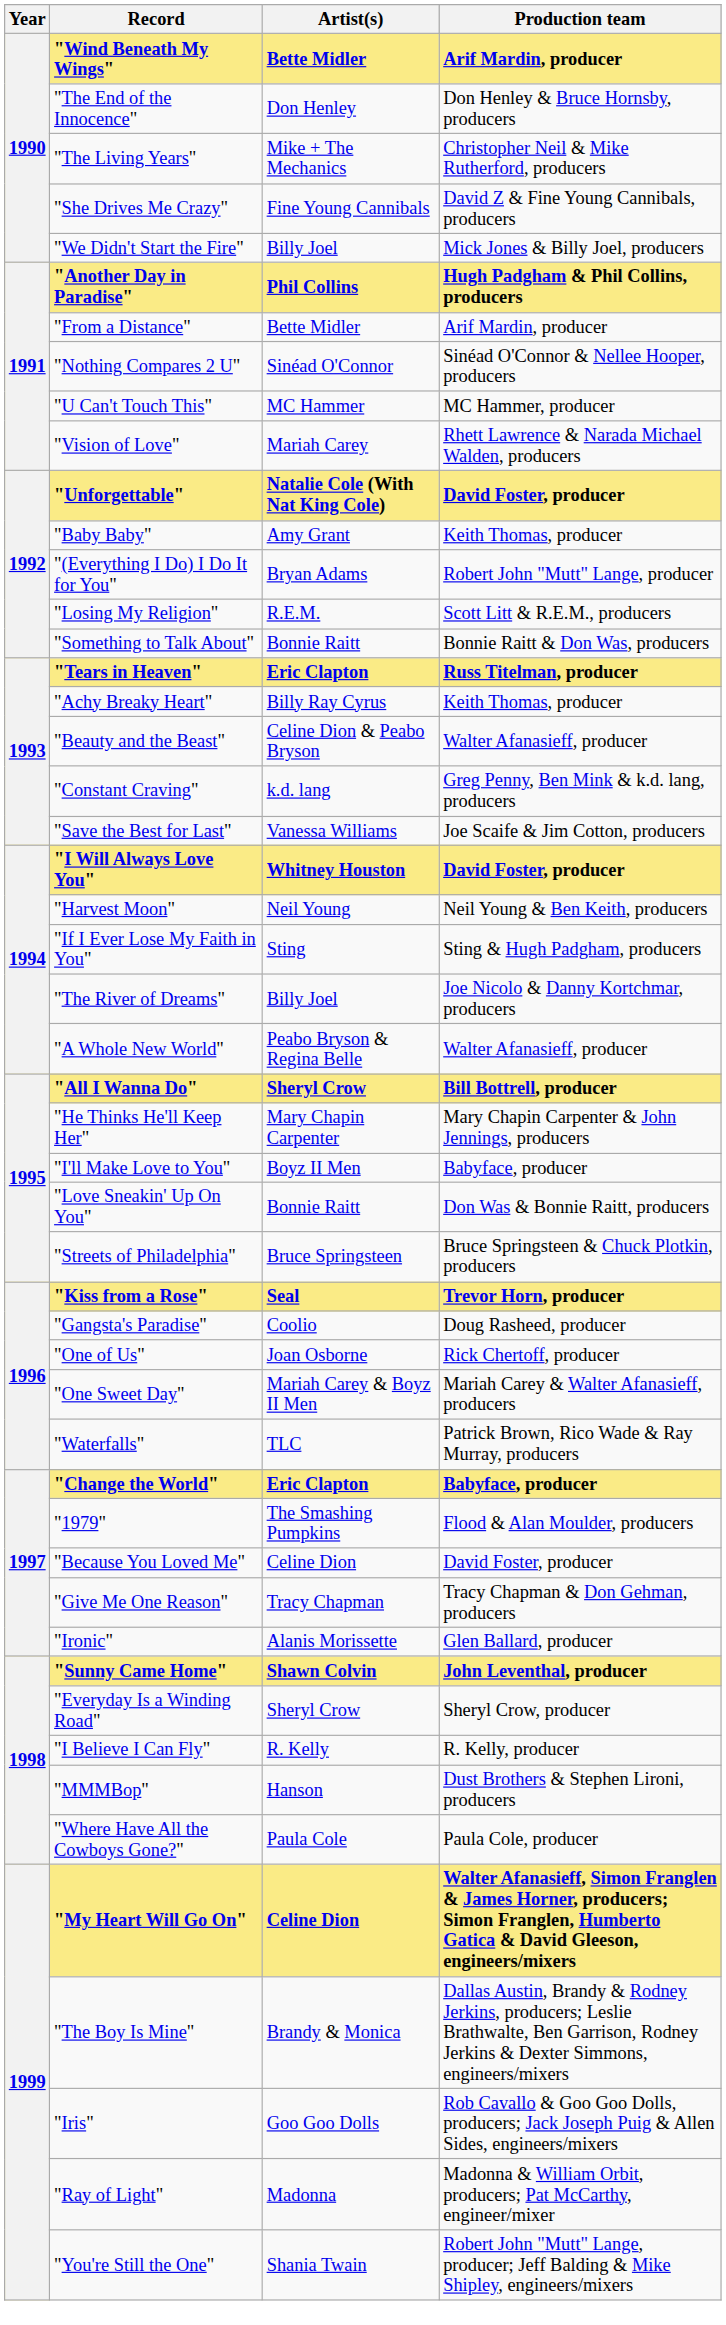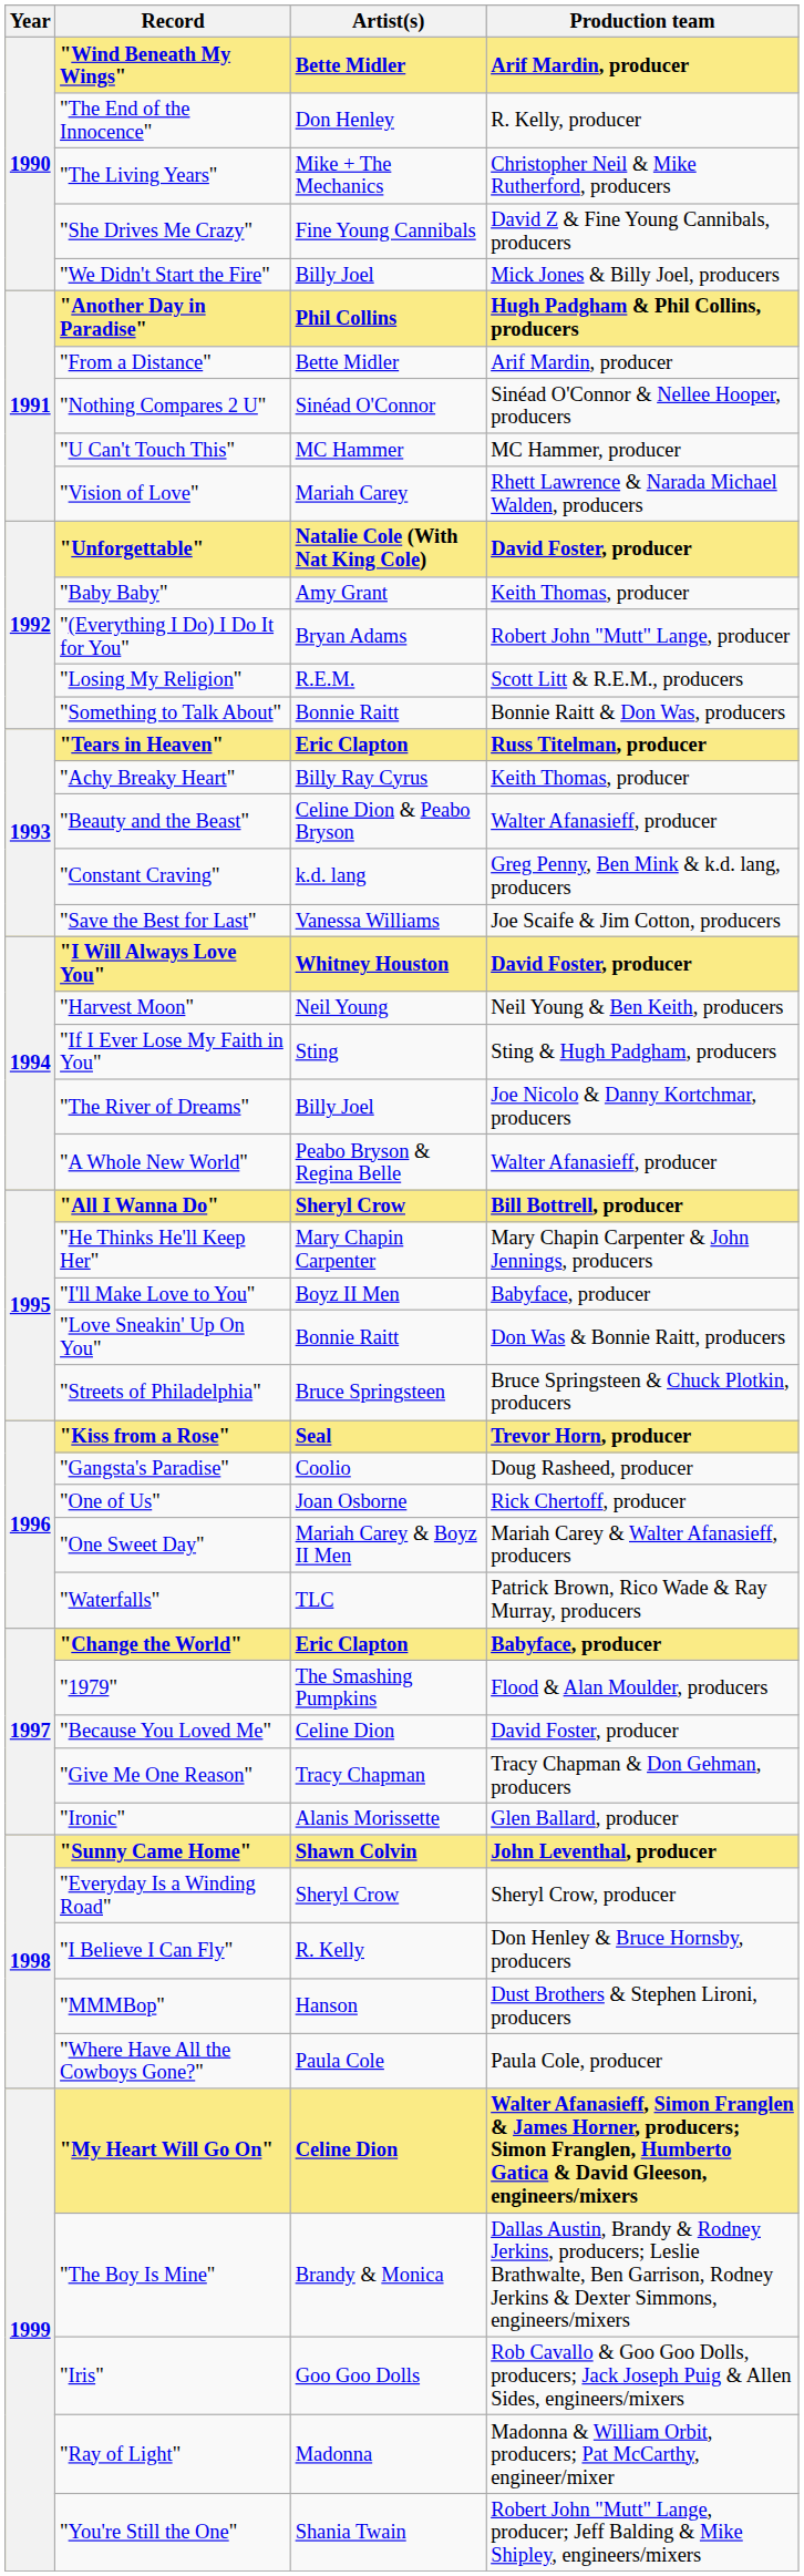"The End of the Innocence" | Production team: Don Henley & Bruce Hornsby, producers -> R. Kelly, producer
"I Believe I Can Fly" | Production team: R. Kelly, producer -> Don Henley & Bruce Hornsby, producers
